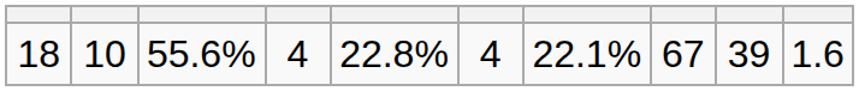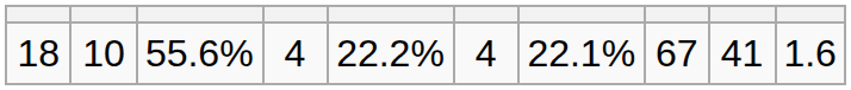18 | column 5: 22.8% -> 22.2%
18 | column 9: 39 -> 41
